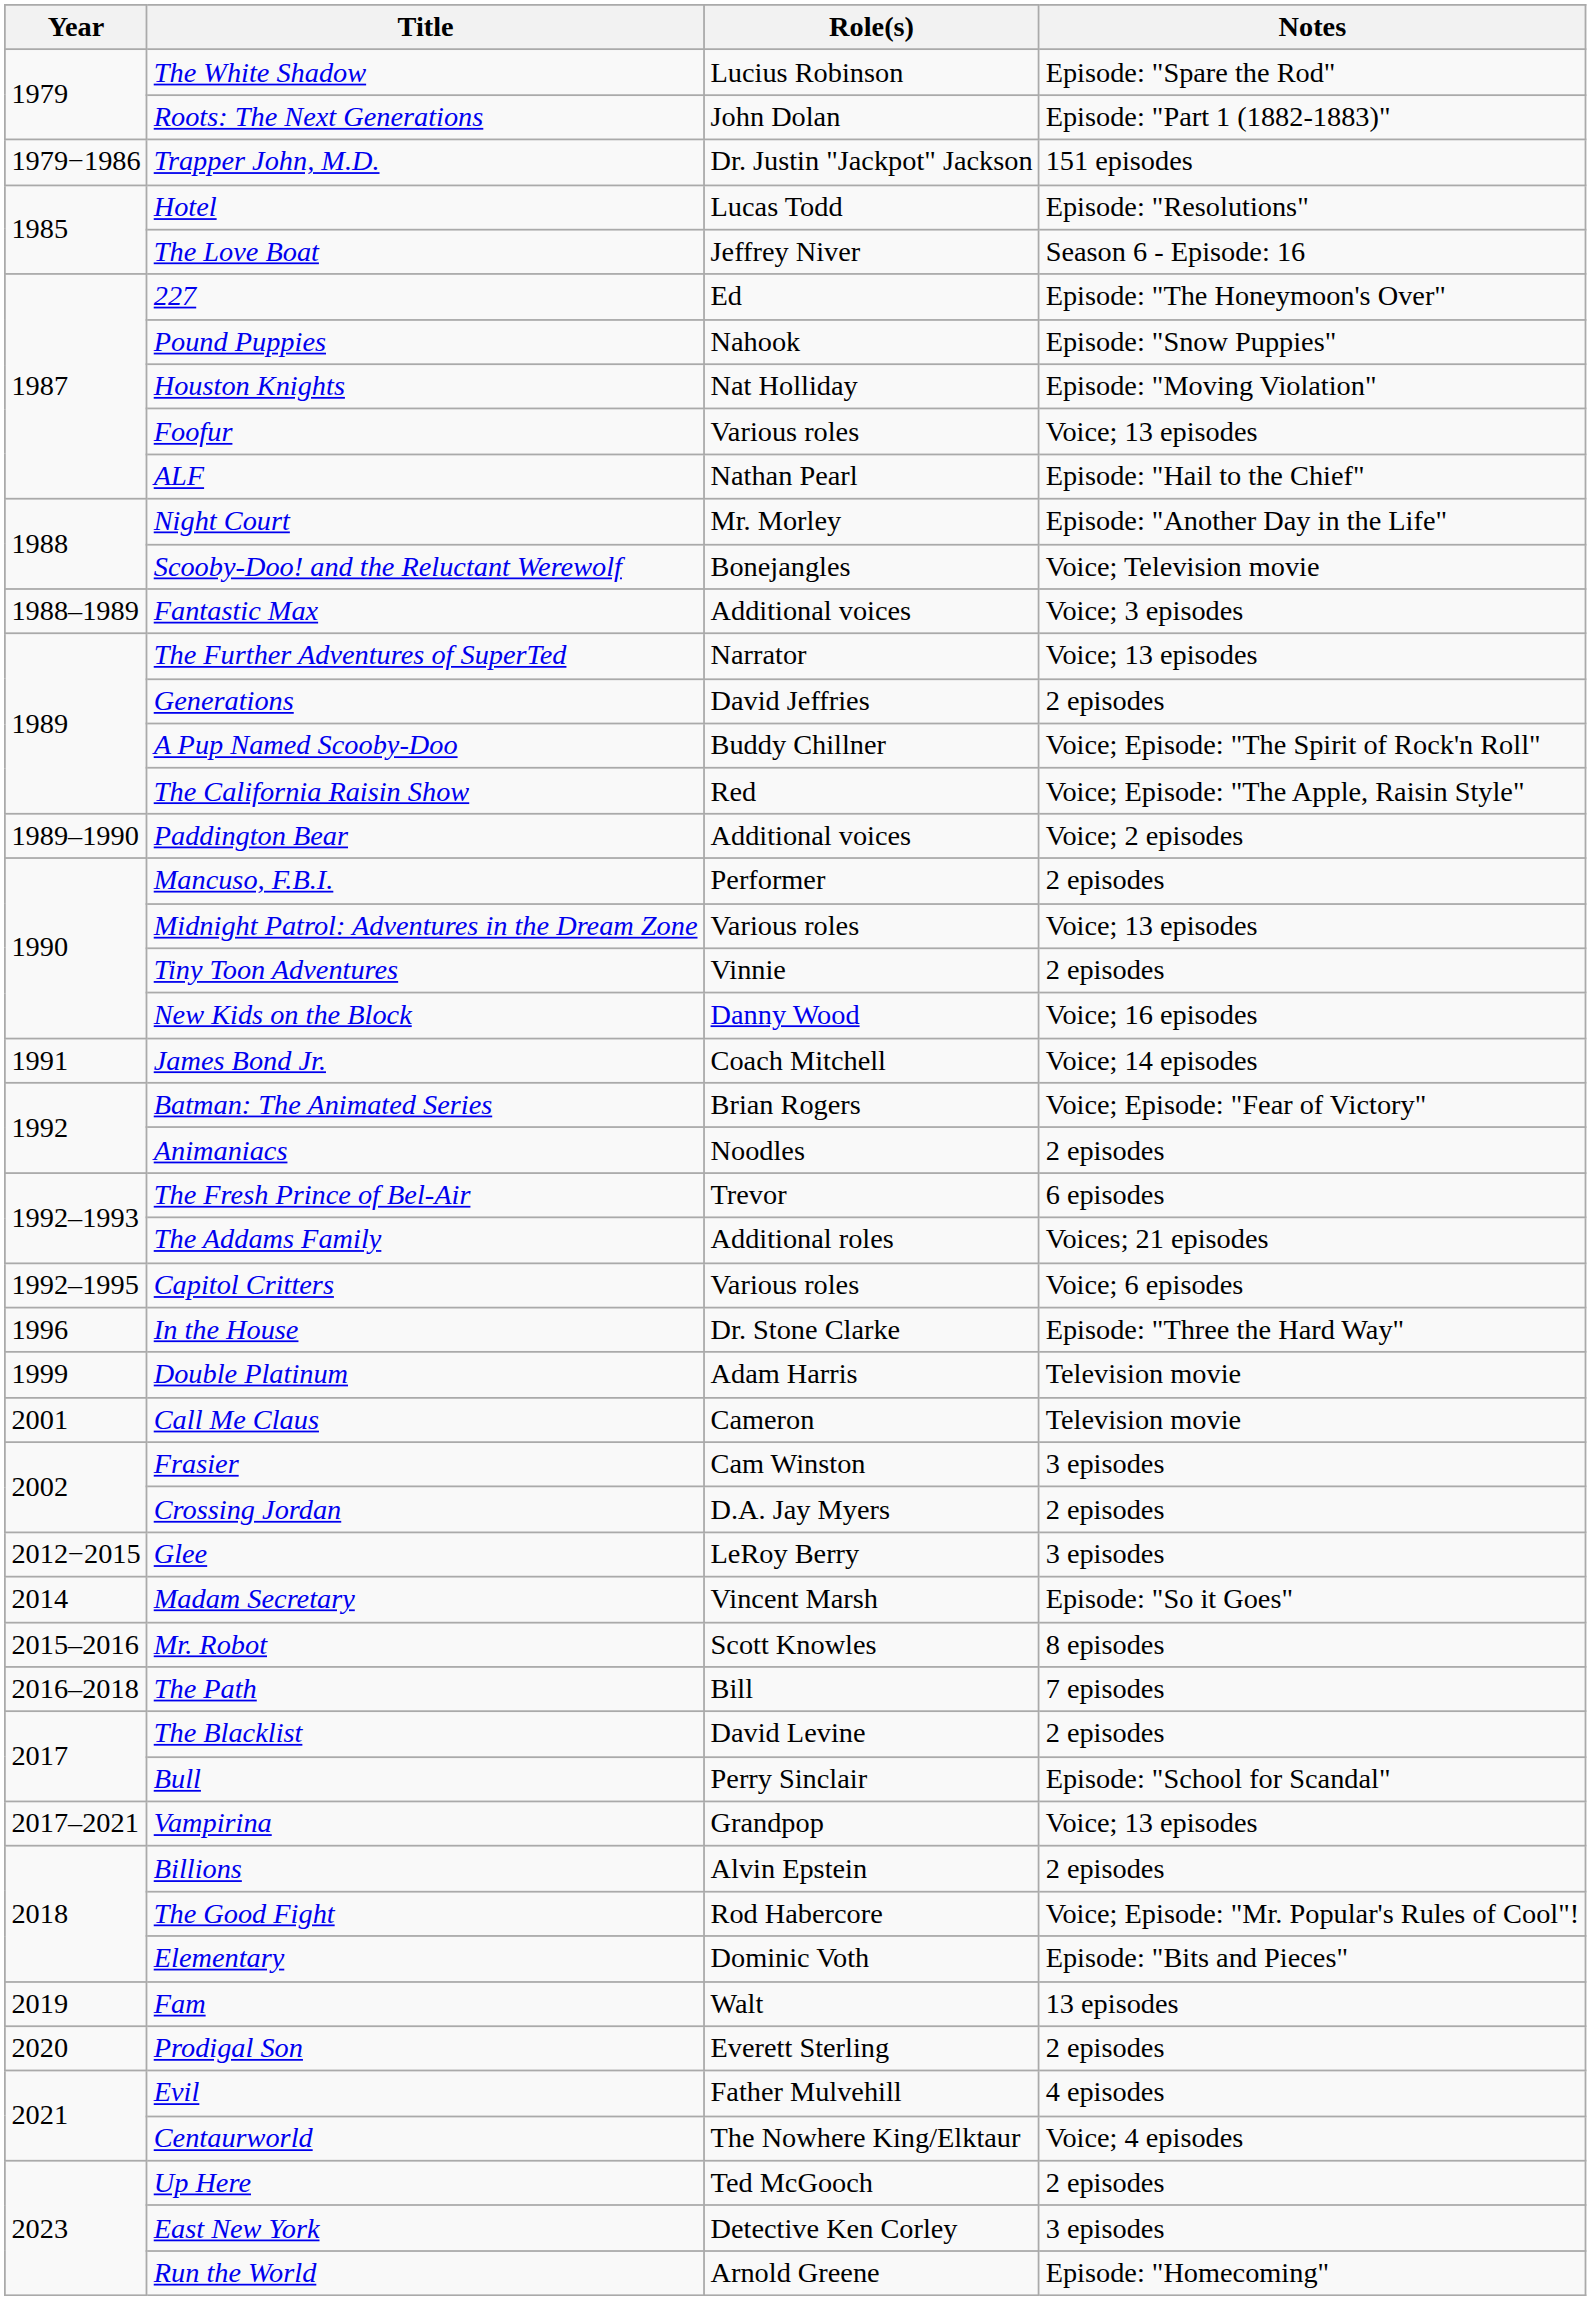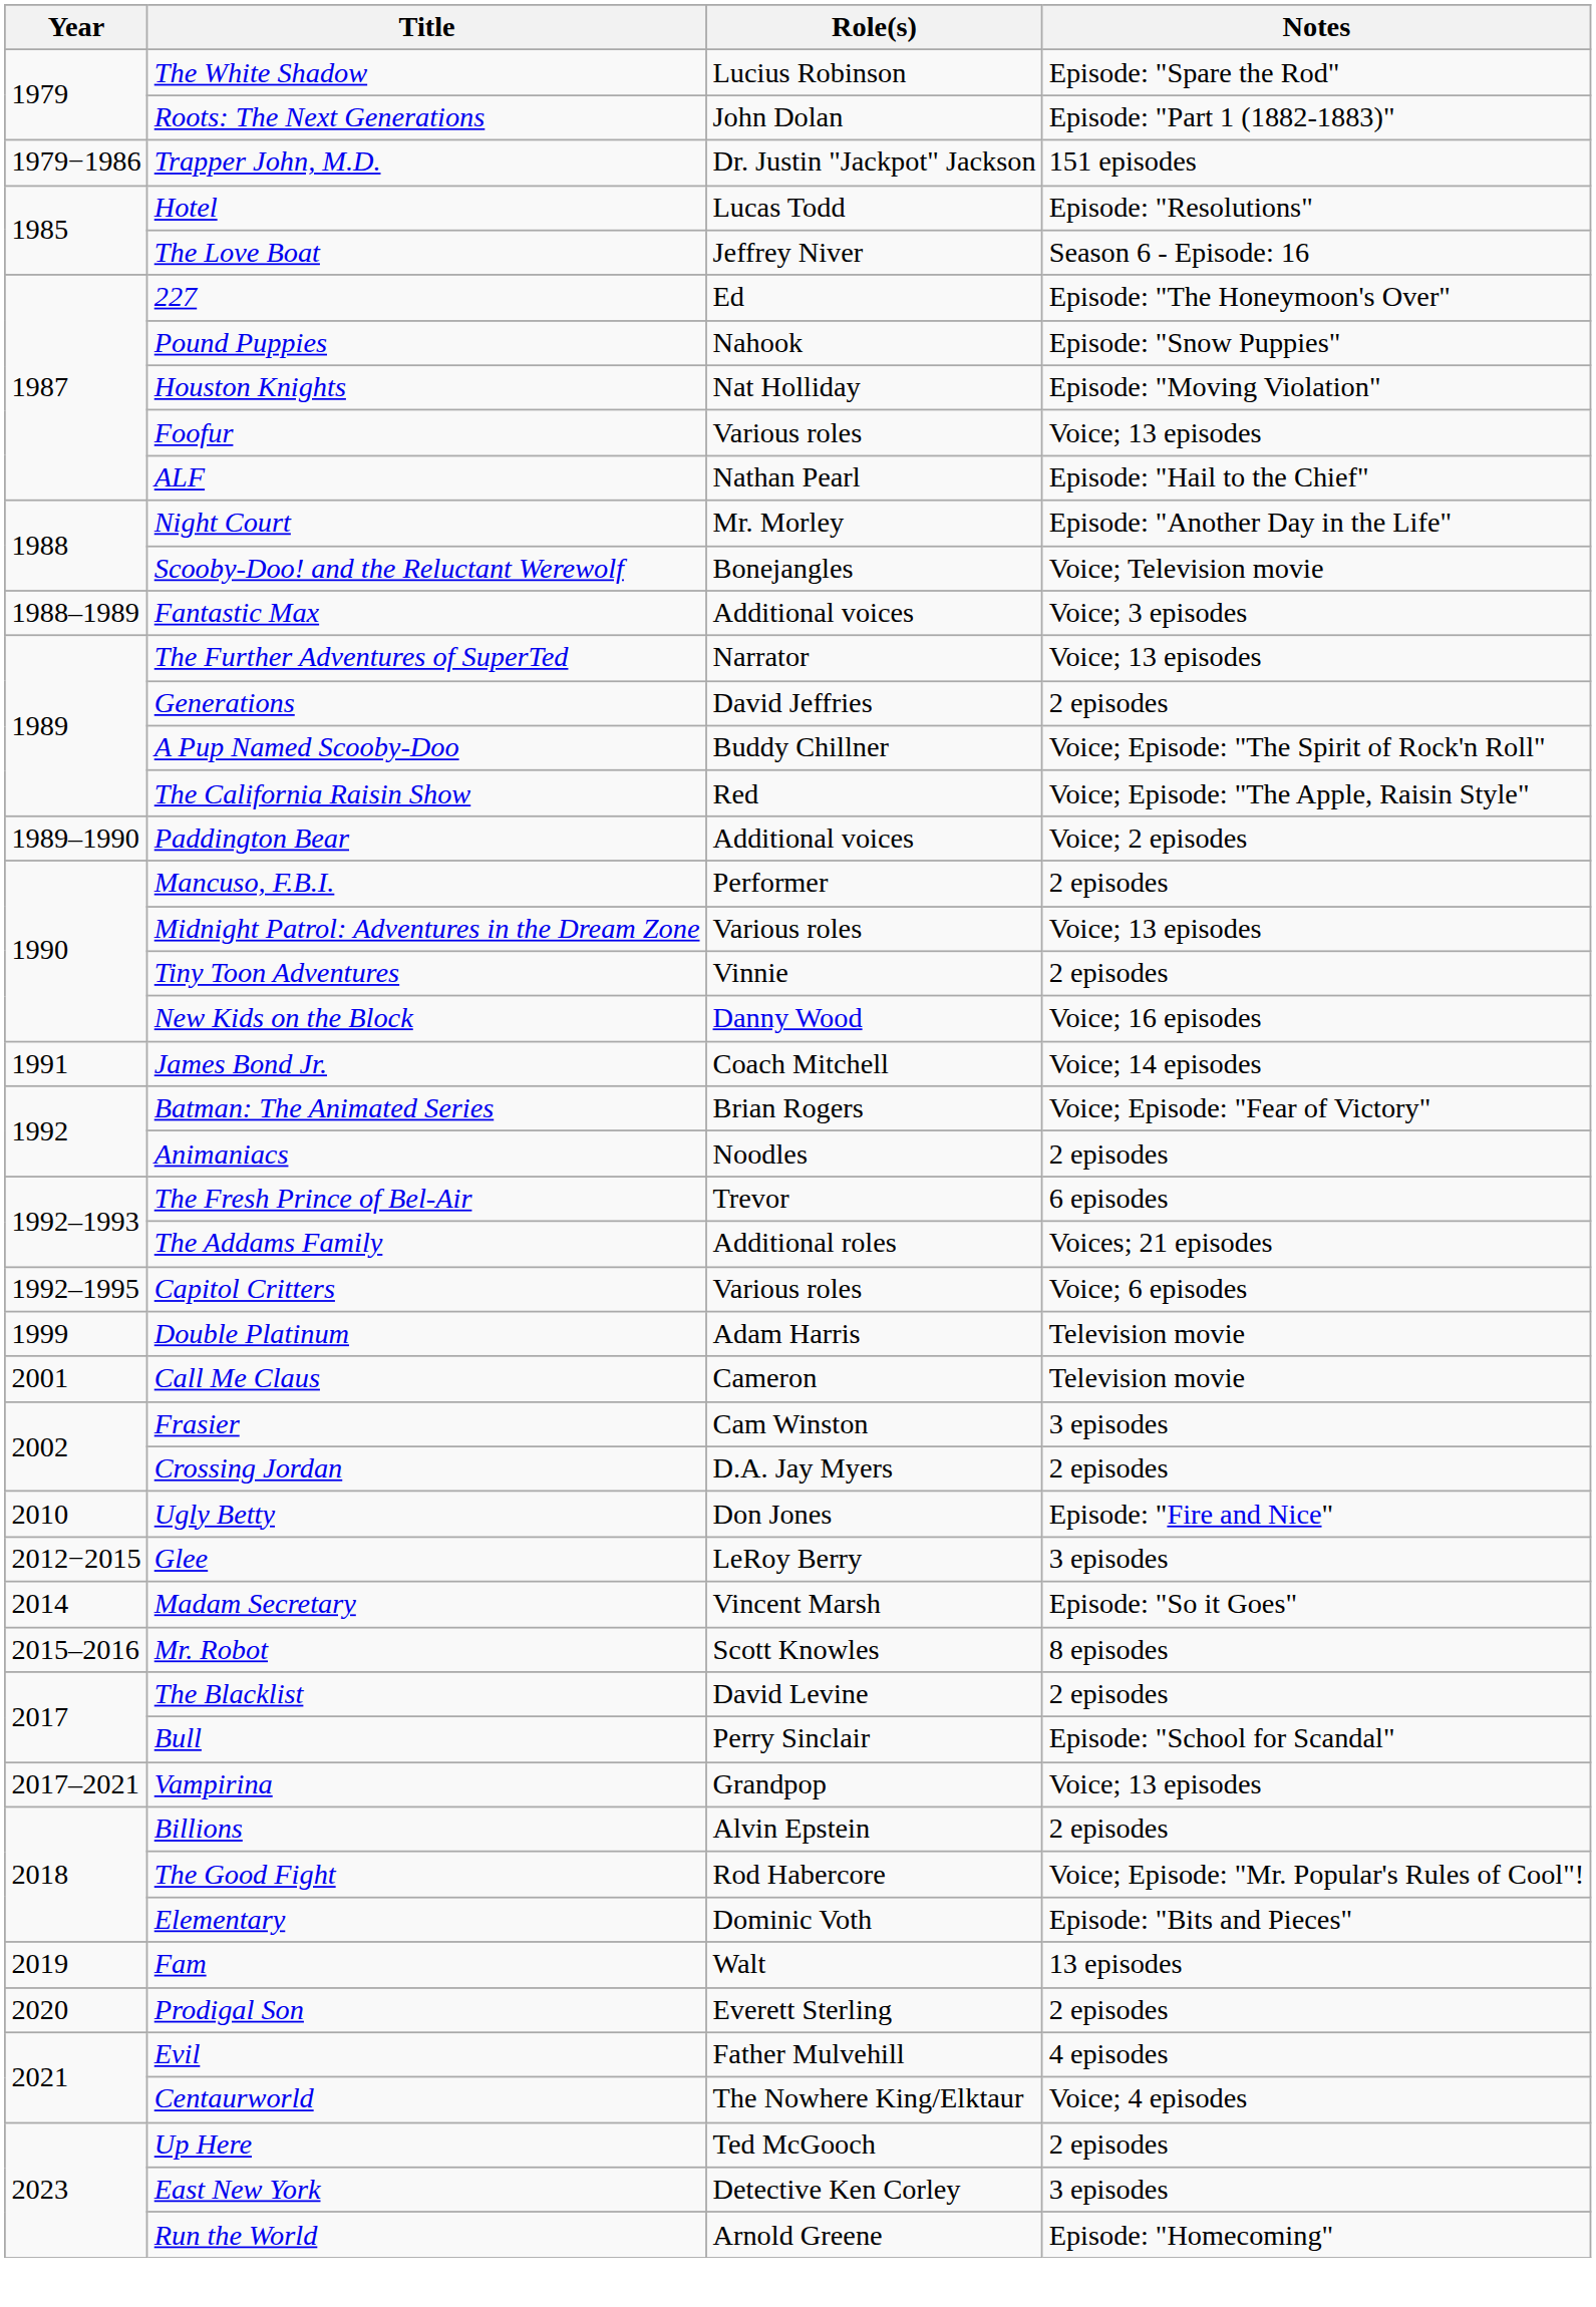- row: 1996 | In the House | Dr. Stone Clarke | Episode: "Three the Hard Way"
+ row: 2010 | Ugly Betty | Don Jones | Episode: "Fire and Nice"
- row: 2016–2018 | The Path | Bill | 7 episodes
